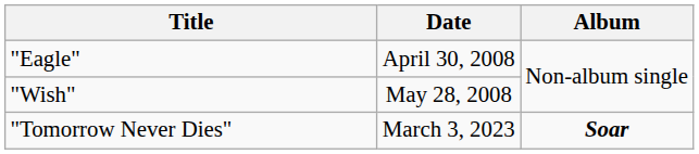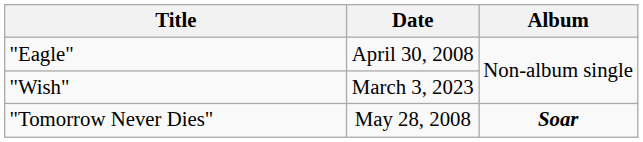"Wish" | Date: May 28, 2008 -> March 3, 2023
"Tomorrow Never Dies" | Date: March 3, 2023 -> May 28, 2008
